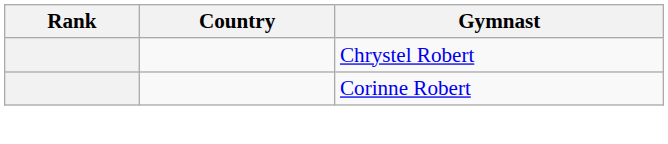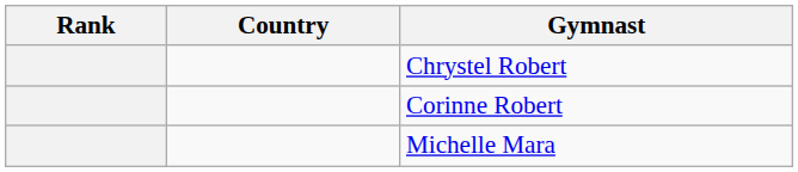+ row: Michelle Mara
